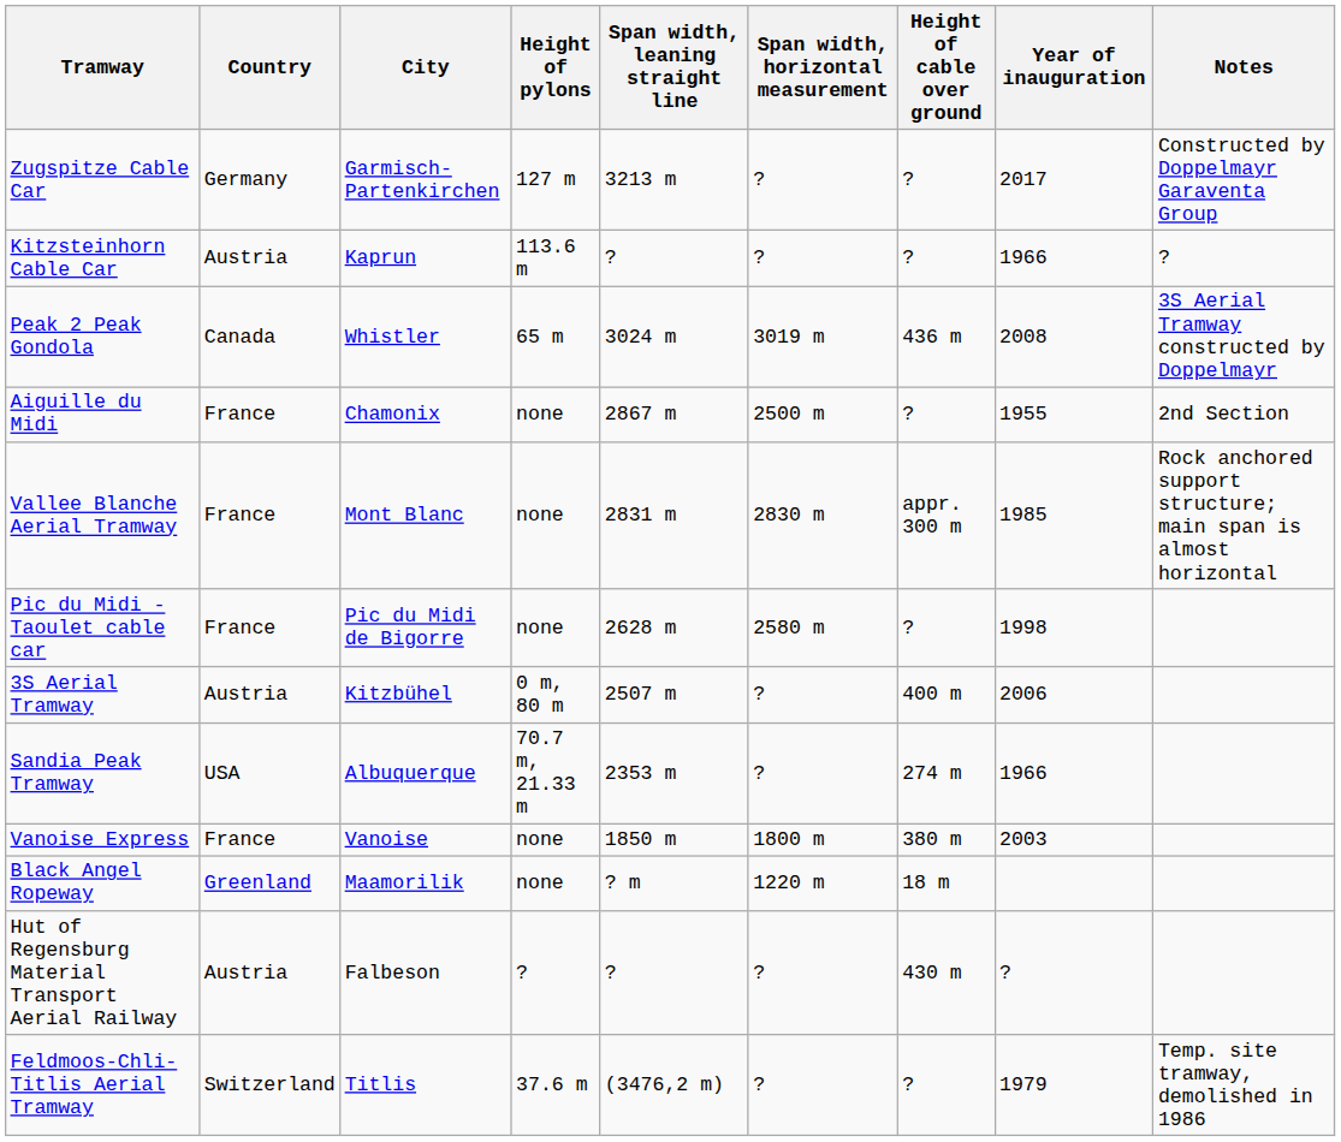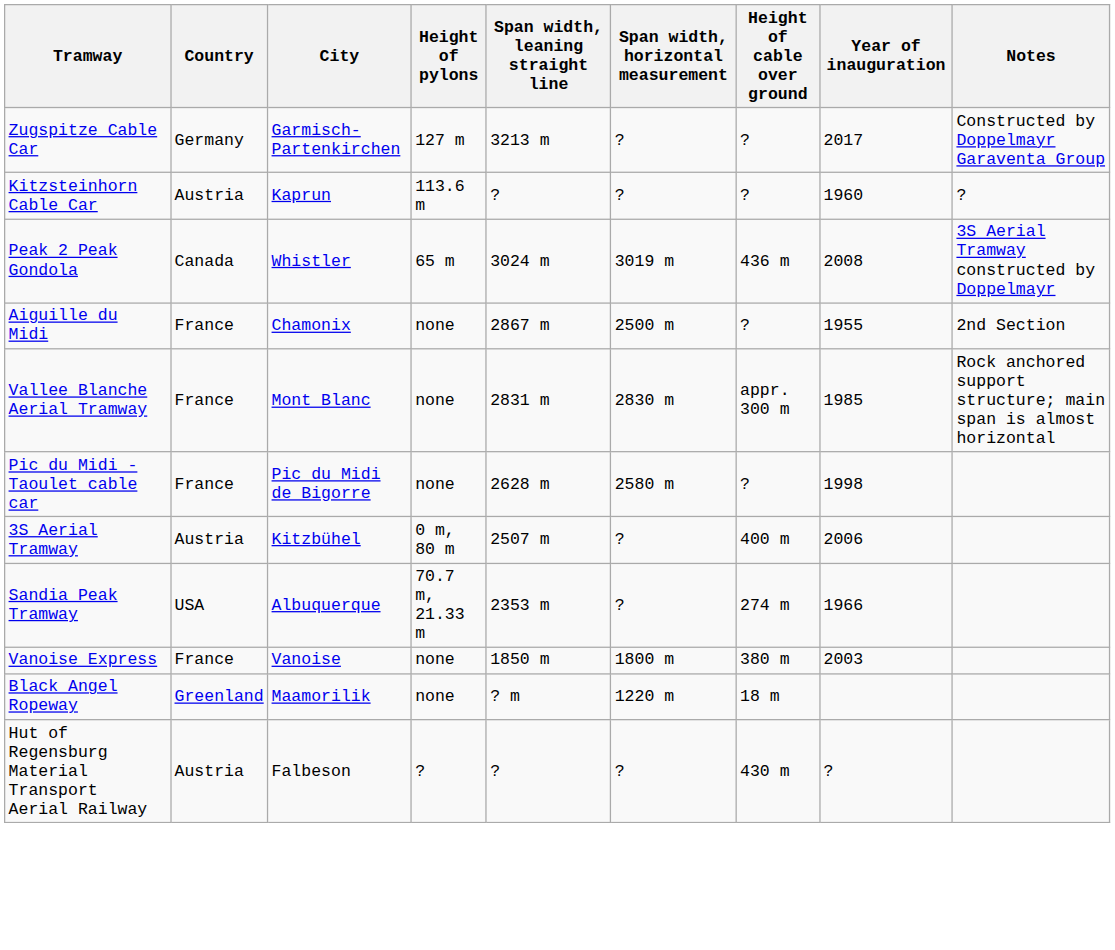Kitzsteinhorn Cable Car | Year of inauguration: 1966 -> 1960
- row: Feldmoos-Chli-Titlis Aerial Tramway | Switzerland | Titlis | 37.6 m | (3476,2 m) | ? | ? | 1979 | Temp. site tramway, demolished in 1986
